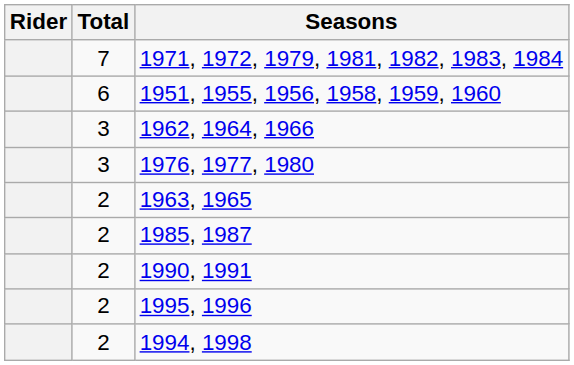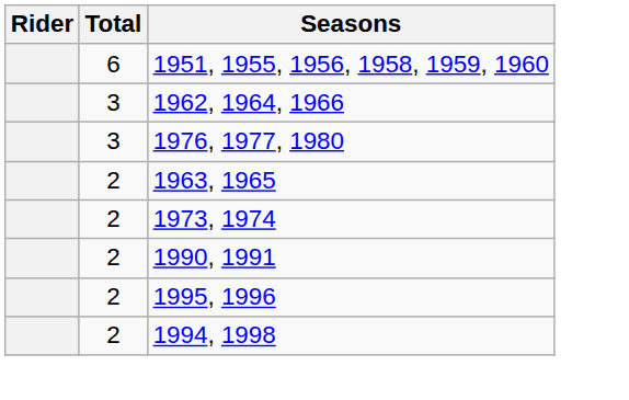- row: 7 | 1971, 1972, 1979, 1981, 1982, 1983, 1984
+ row: 2 | 1973, 1974
- row: 2 | 1985, 1987
